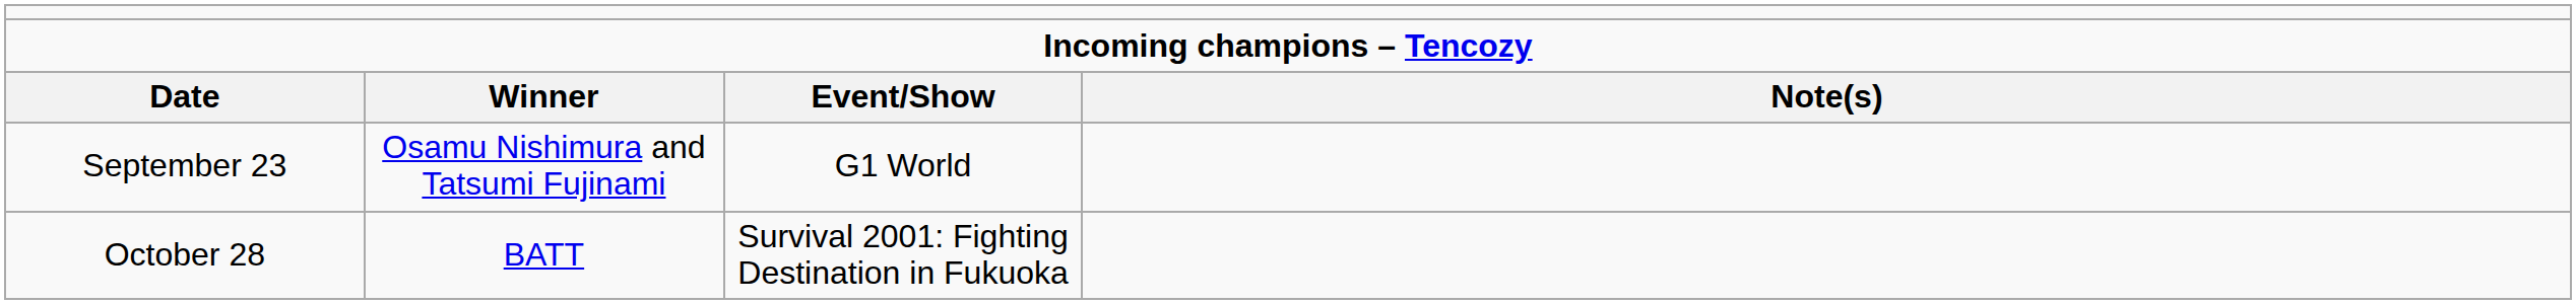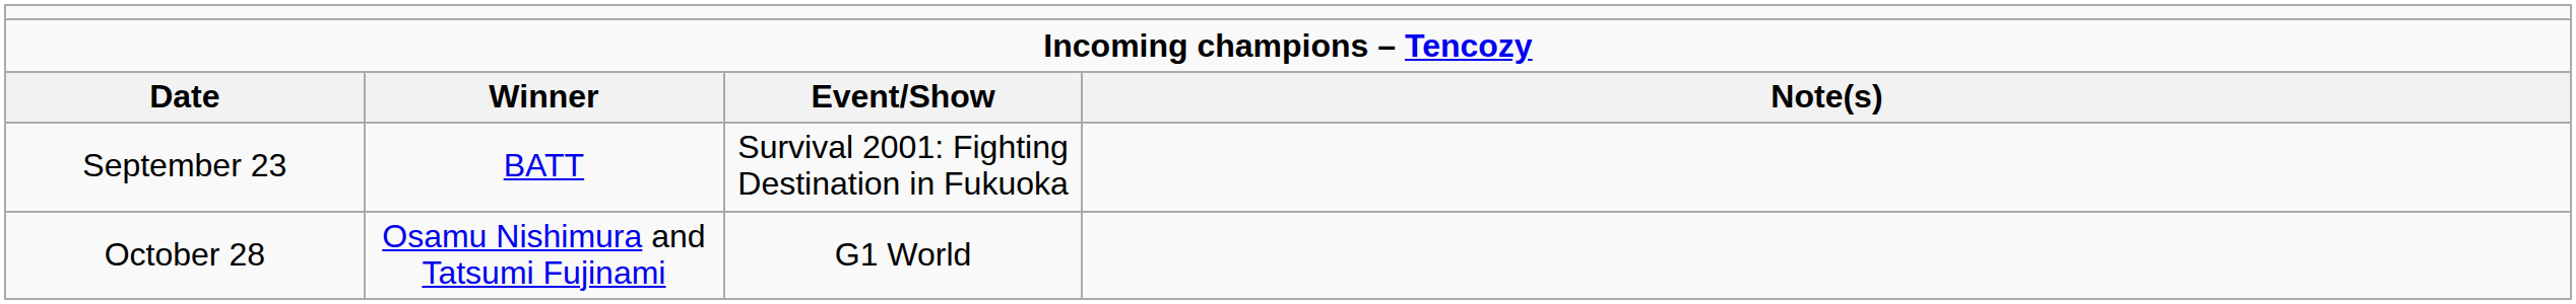September 23 | column 2: Osamu Nishimura and Tatsumi Fujinami -> BATT
September 23 | column 3: G1 World -> Survival 2001: Fighting Destination in Fukuoka
October 28 | column 2: BATT -> Osamu Nishimura and Tatsumi Fujinami
October 28 | column 3: Survival 2001: Fighting Destination in Fukuoka -> G1 World
